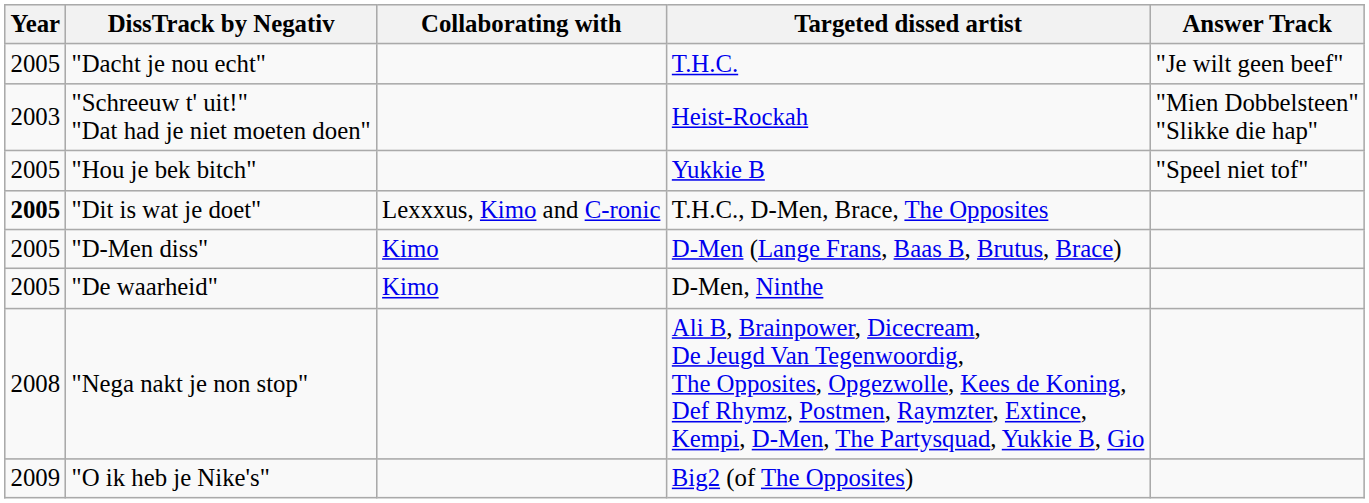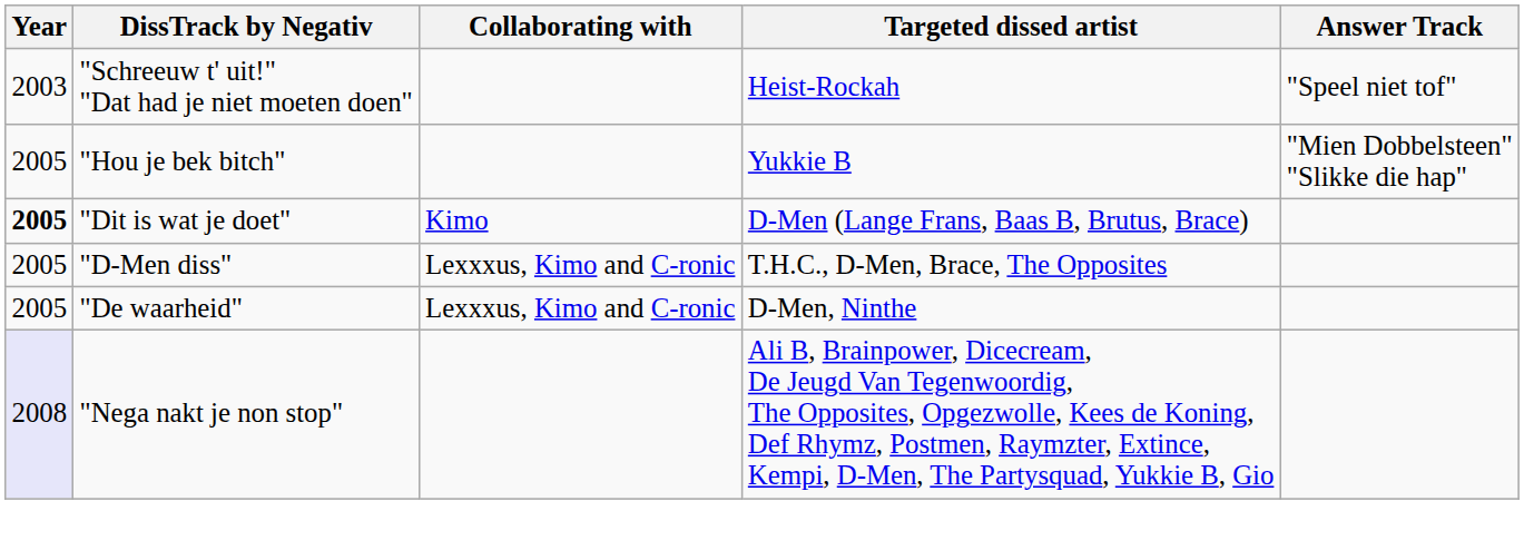- row: 2005 | "Dacht je nou echt" | T.H.C. | "Je wilt geen beef"
"Schreeuw t' uit!" "Dat had je niet moeten doen" | Answer Track: "Mien Dobbelsteen" "Slikke die hap" -> "Speel niet tof"
"Hou je bek bitch" | Answer Track: "Speel niet tof" -> "Mien Dobbelsteen" "Slikke die hap"
"Dit is wat je doet" | Collaborating with: Lexxxus, Kimo and C-ronic -> Kimo
"Dit is wat je doet" | Targeted dissed artist: T.H.C., D-Men, Brace, The Opposites -> D-Men (Lange Frans, Baas B, Brutus, Brace)
"D-Men diss" | Collaborating with: Kimo -> Lexxxus, Kimo and C-ronic
"D-Men diss" | Targeted dissed artist: D-Men (Lange Frans, Baas B, Brutus, Brace) -> T.H.C., D-Men, Brace, The Opposites
"De waarheid" | Collaborating with: Kimo -> Lexxxus, Kimo and C-ronic
"Nega nakt je non stop" | Year: no background -> lavender background
- row: 2009 | "O ik heb je Nike's" | Big2 (of The Opposites)
